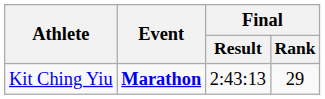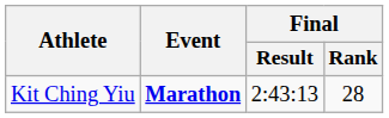Kit Ching Yiu | Final / Rank: 29 -> 28
